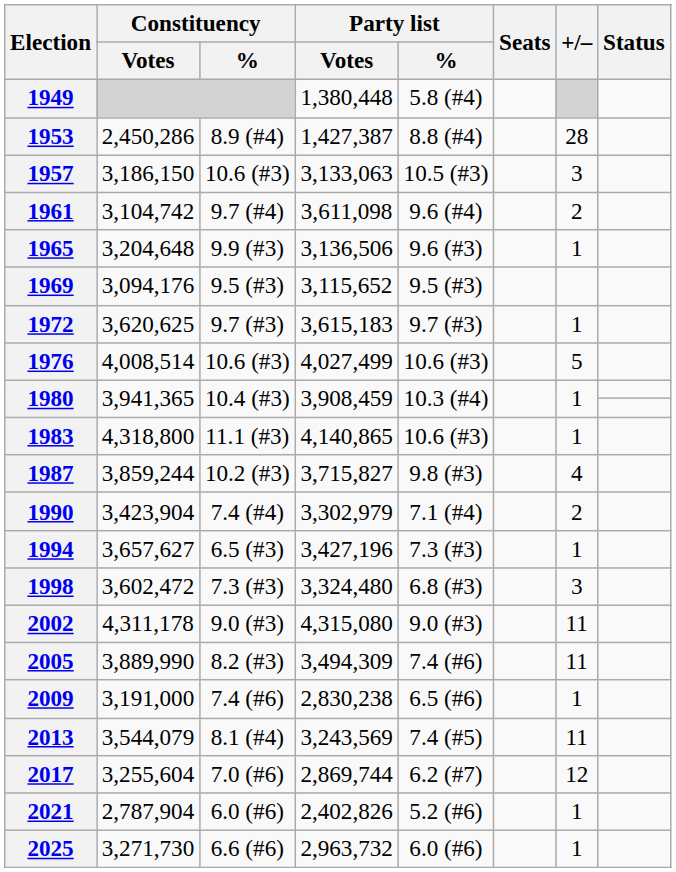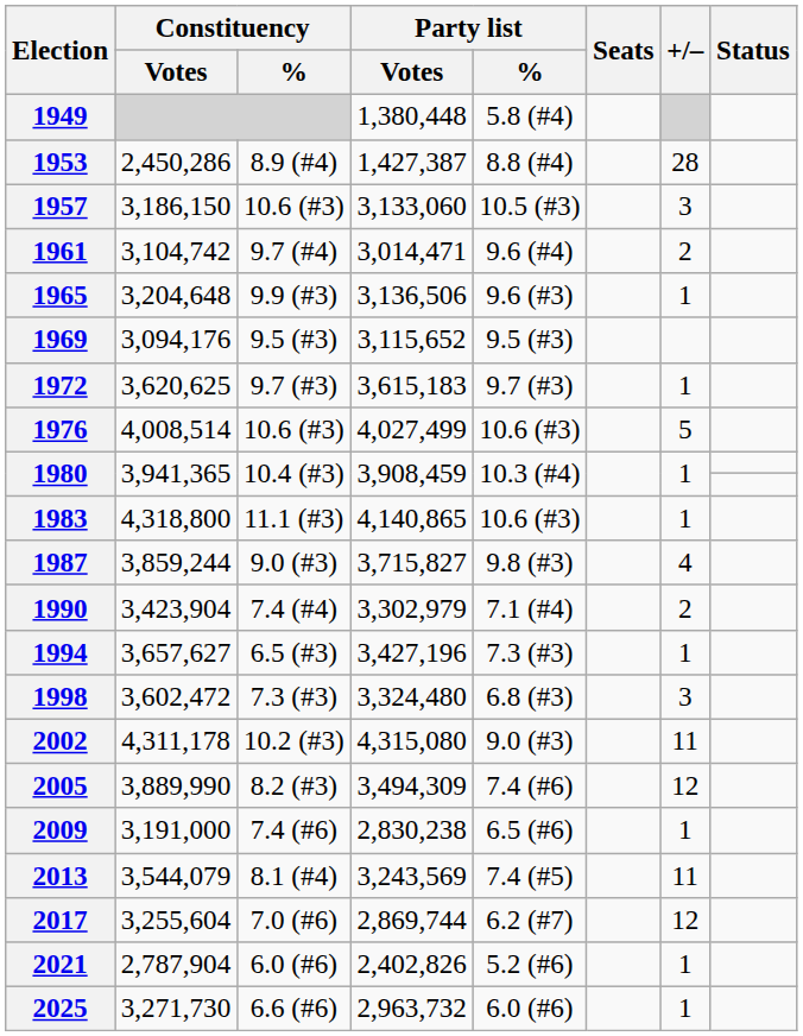1957 | Party list / Votes: 3,133,063 -> 3,133,060
1961 | Party list / Votes: 3,611,098 -> 3,014,471
1987 | Constituency / %: 10.2 (#3) -> 9.0 (#3)
2002 | Constituency / %: 9.0 (#3) -> 10.2 (#3)
2005 | +/–: 11 -> 12
